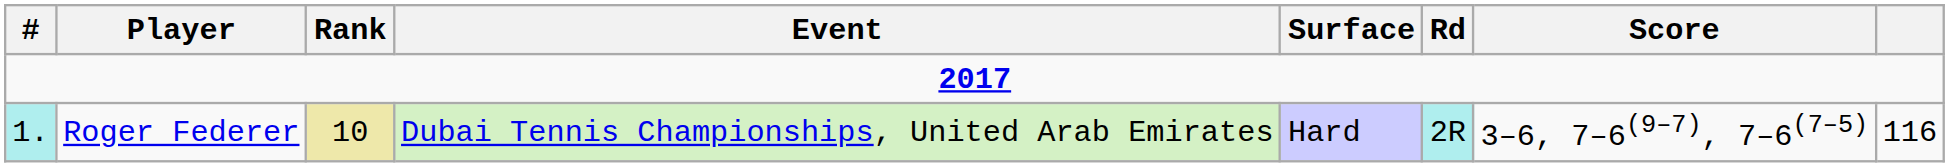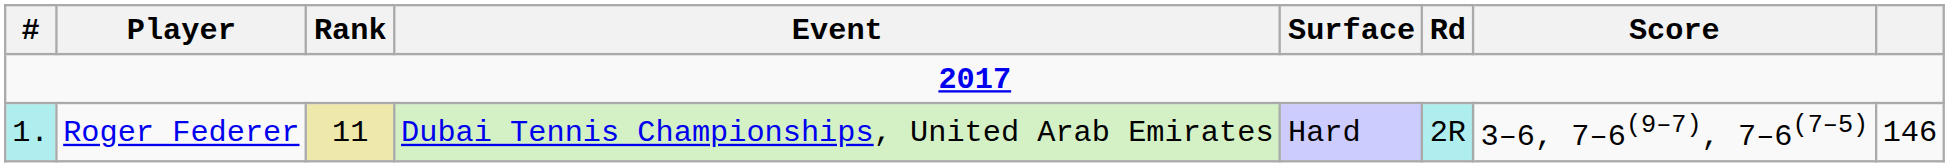Roger Federer | Rank: 10 -> 11
Roger Federer | column 8: 116 -> 146
